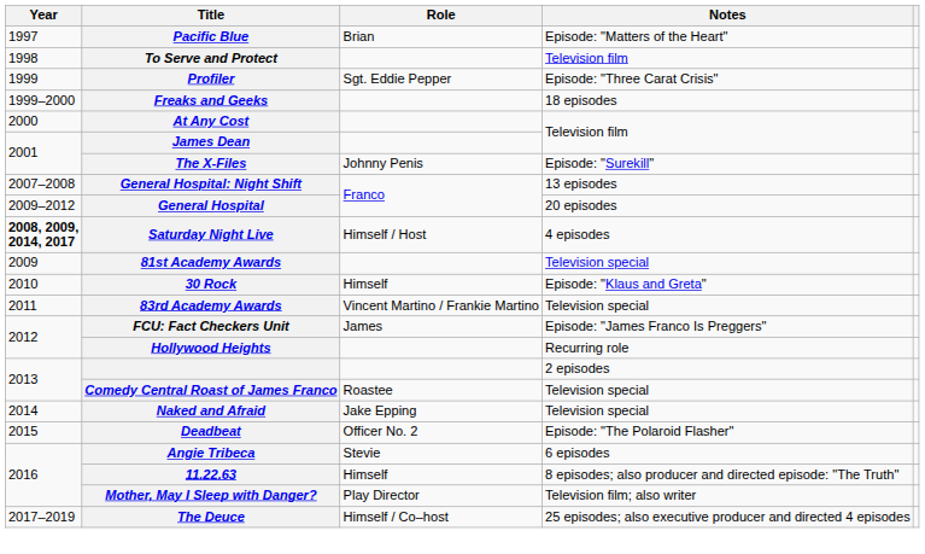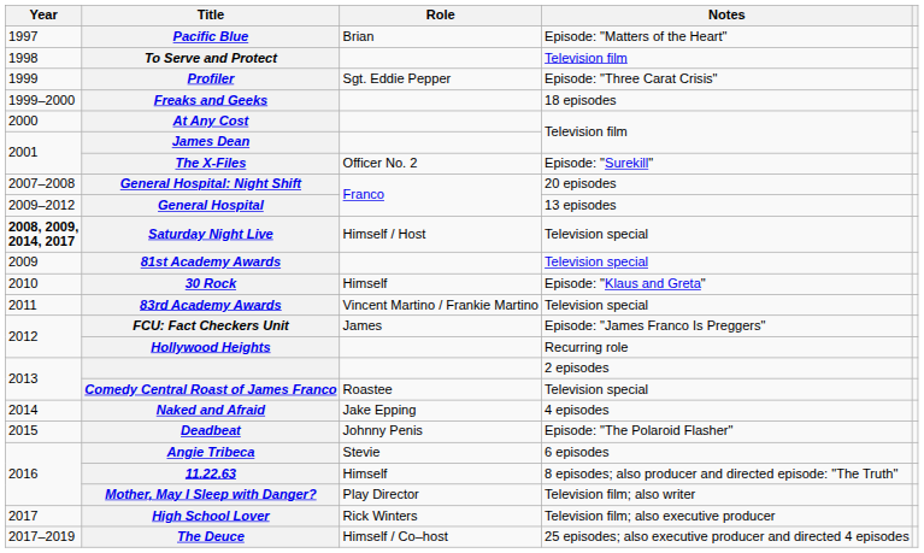The X-Files | Role: Johnny Penis -> Officer No. 2
General Hospital: Night Shift | Notes: 13 episodes -> 20 episodes
General Hospital | Notes: 20 episodes -> 13 episodes
Saturday Night Live | Notes: 4 episodes -> Television special
Naked and Afraid | Notes: Television special -> 4 episodes
Deadbeat | Role: Officer No. 2 -> Johnny Penis
+ row: 2017 | High School Lover | Rick Winters | Television film; also executive producer
